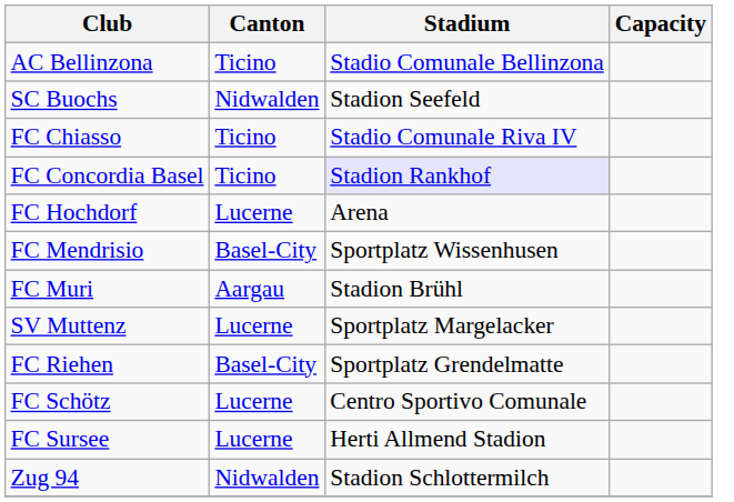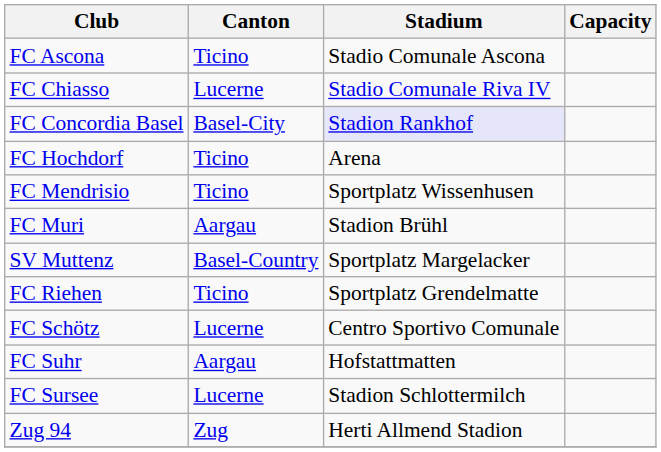+ row: FC Ascona | Ticino | Stadio Comunale Ascona
- row: AC Bellinzona | Ticino | Stadio Comunale Bellinzona
- row: SC Buochs | Nidwalden | Stadion Seefeld
FC Chiasso | Canton: Ticino -> Lucerne
FC Concordia Basel | Canton: Ticino -> Basel-City
FC Hochdorf | Canton: Lucerne -> Ticino
FC Mendrisio | Canton: Basel-City -> Ticino
SV Muttenz | Canton: Lucerne -> Basel-Country
FC Riehen | Canton: Basel-City -> Ticino
+ row: FC Suhr | Aargau | Hofstattmatten
FC Sursee | Stadium: Herti Allmend Stadion -> Stadion Schlottermilch
Zug 94 | Canton: Nidwalden -> Zug
Zug 94 | Stadium: Stadion Schlottermilch -> Herti Allmend Stadion
